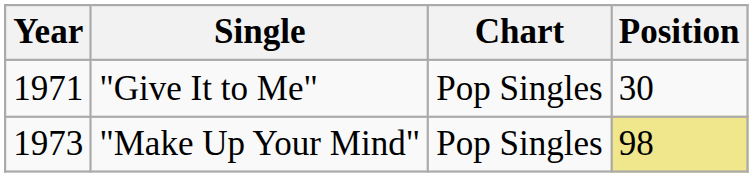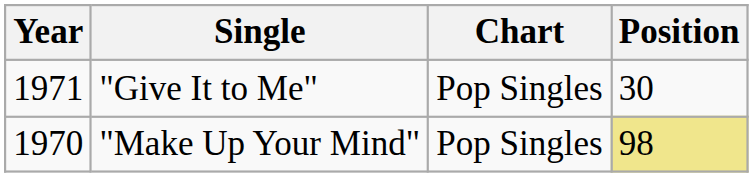"Make Up Your Mind" | Year: 1973 -> 1970
